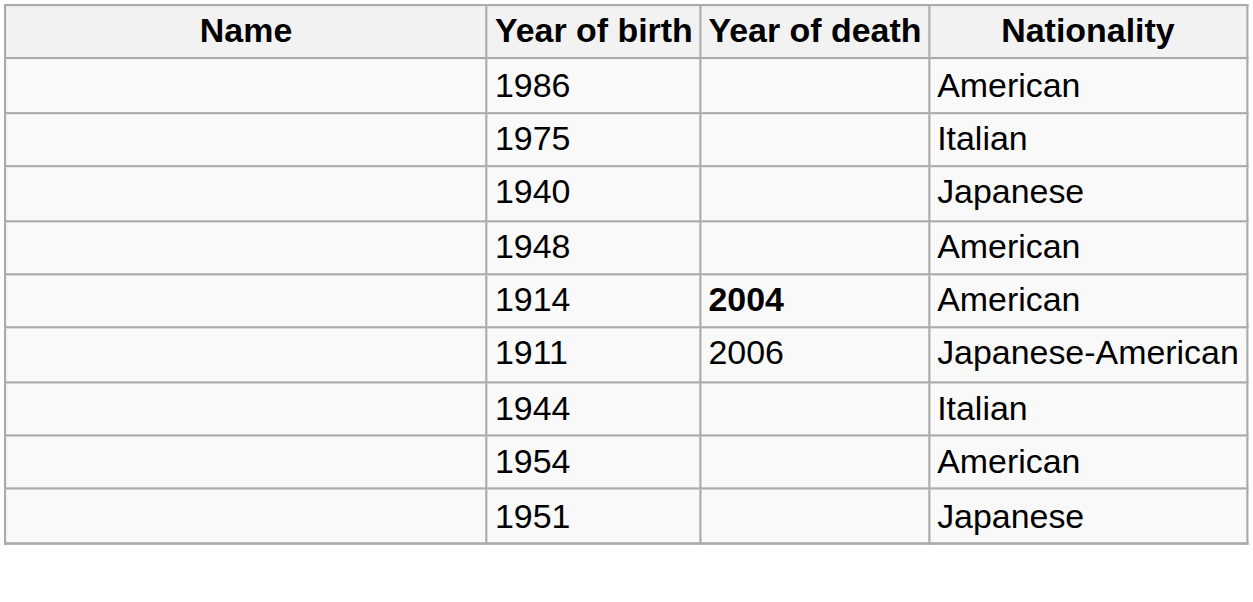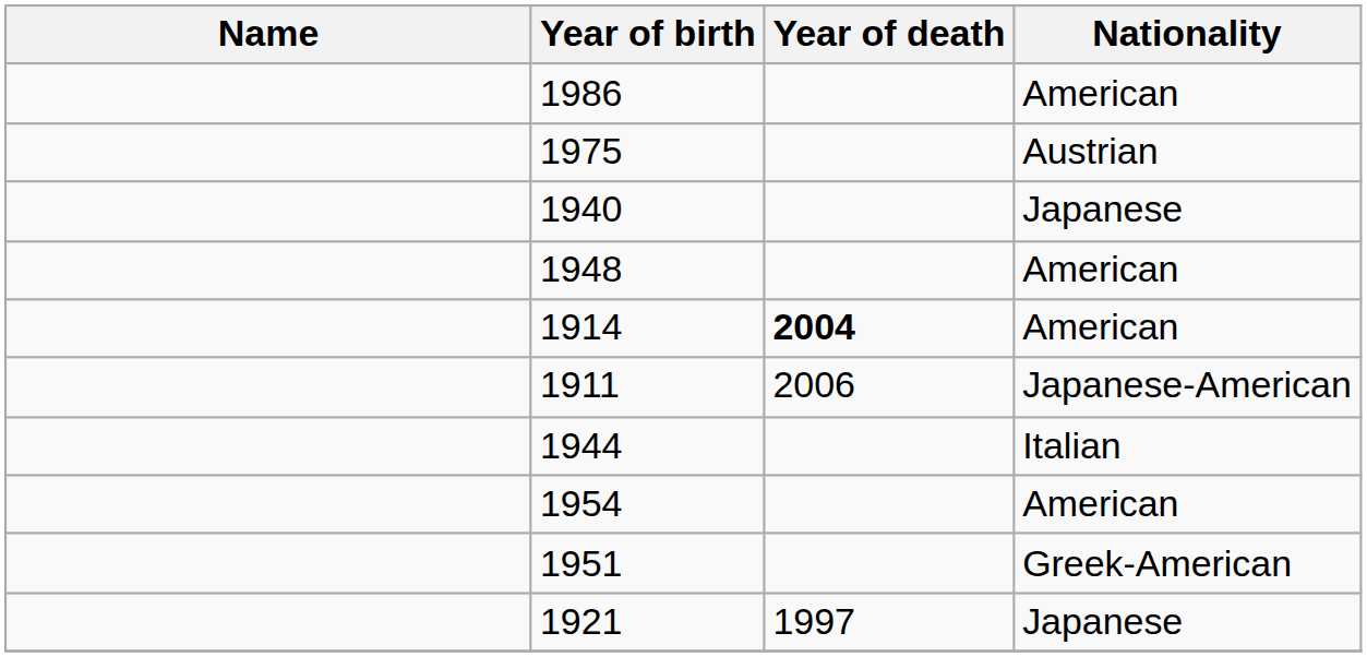1975 | Nationality: Italian -> Austrian
1951 | Nationality: Japanese -> Greek-American
+ row: 1921 | 1997 | Japanese
